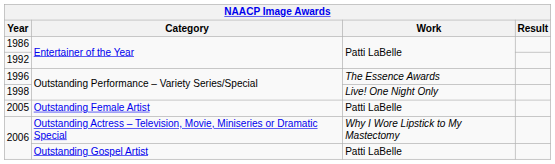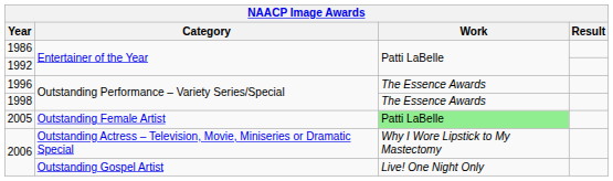1998 | Work: Live! One Night Only -> The Essence Awards
2005 | Work: no background -> lightgreen background
2006 / Outstanding Gospel Artist | Work: Patti LaBelle -> Live! One Night Only
